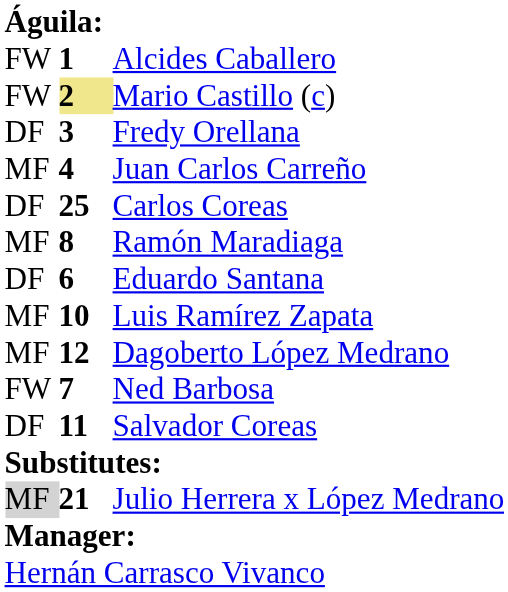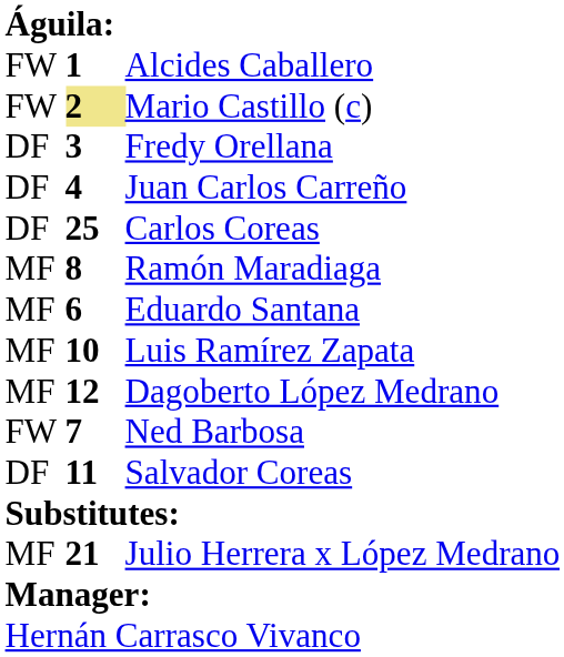Juan Carlos Carreño | column 1: MF -> DF
Eduardo Santana | column 1: DF -> MF
Julio Herrera x López Medrano | column 1: lightgrey background -> no background
